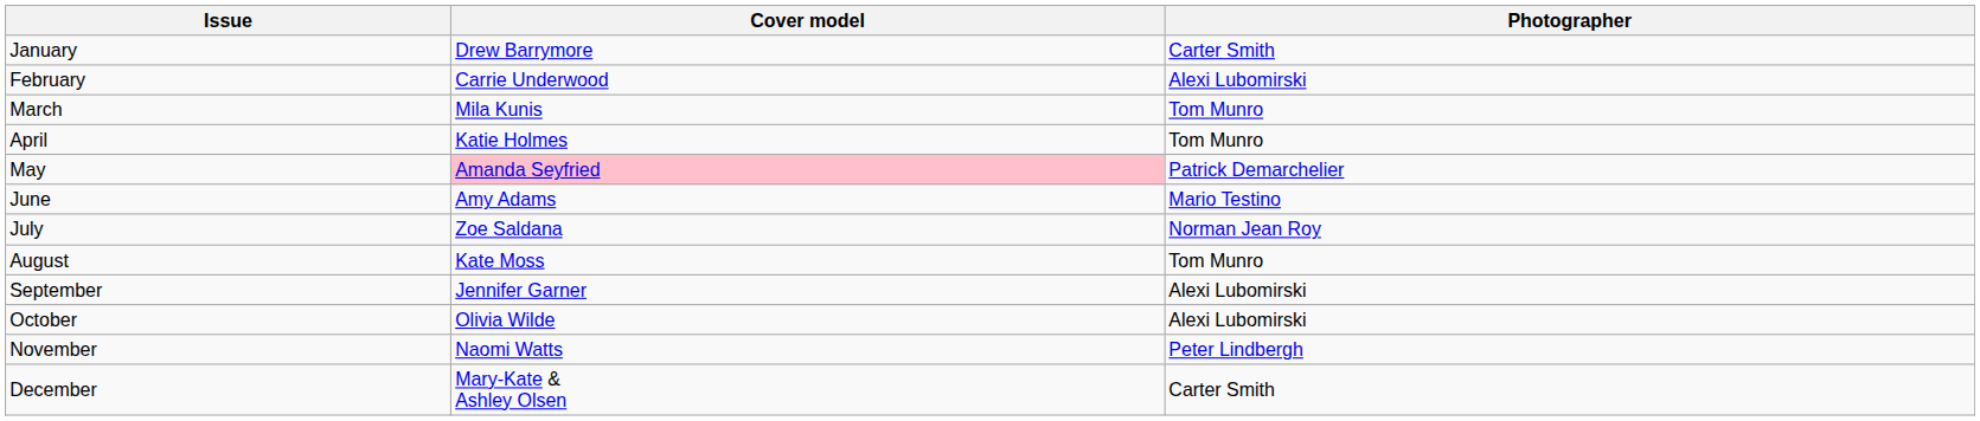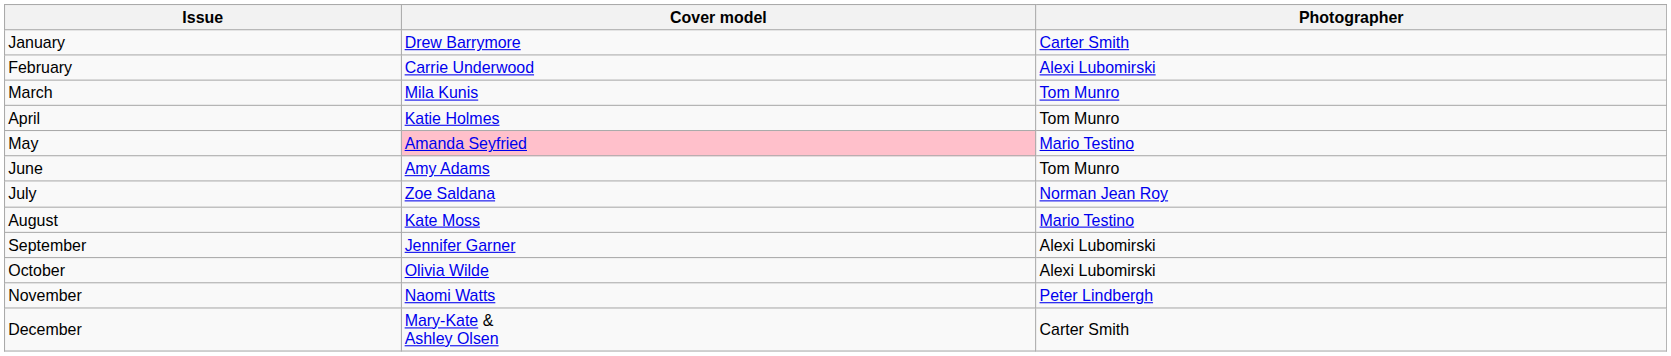May | Photographer: Patrick Demarchelier -> Mario Testino
June | Photographer: Mario Testino -> Tom Munro
August | Photographer: Tom Munro -> Mario Testino
